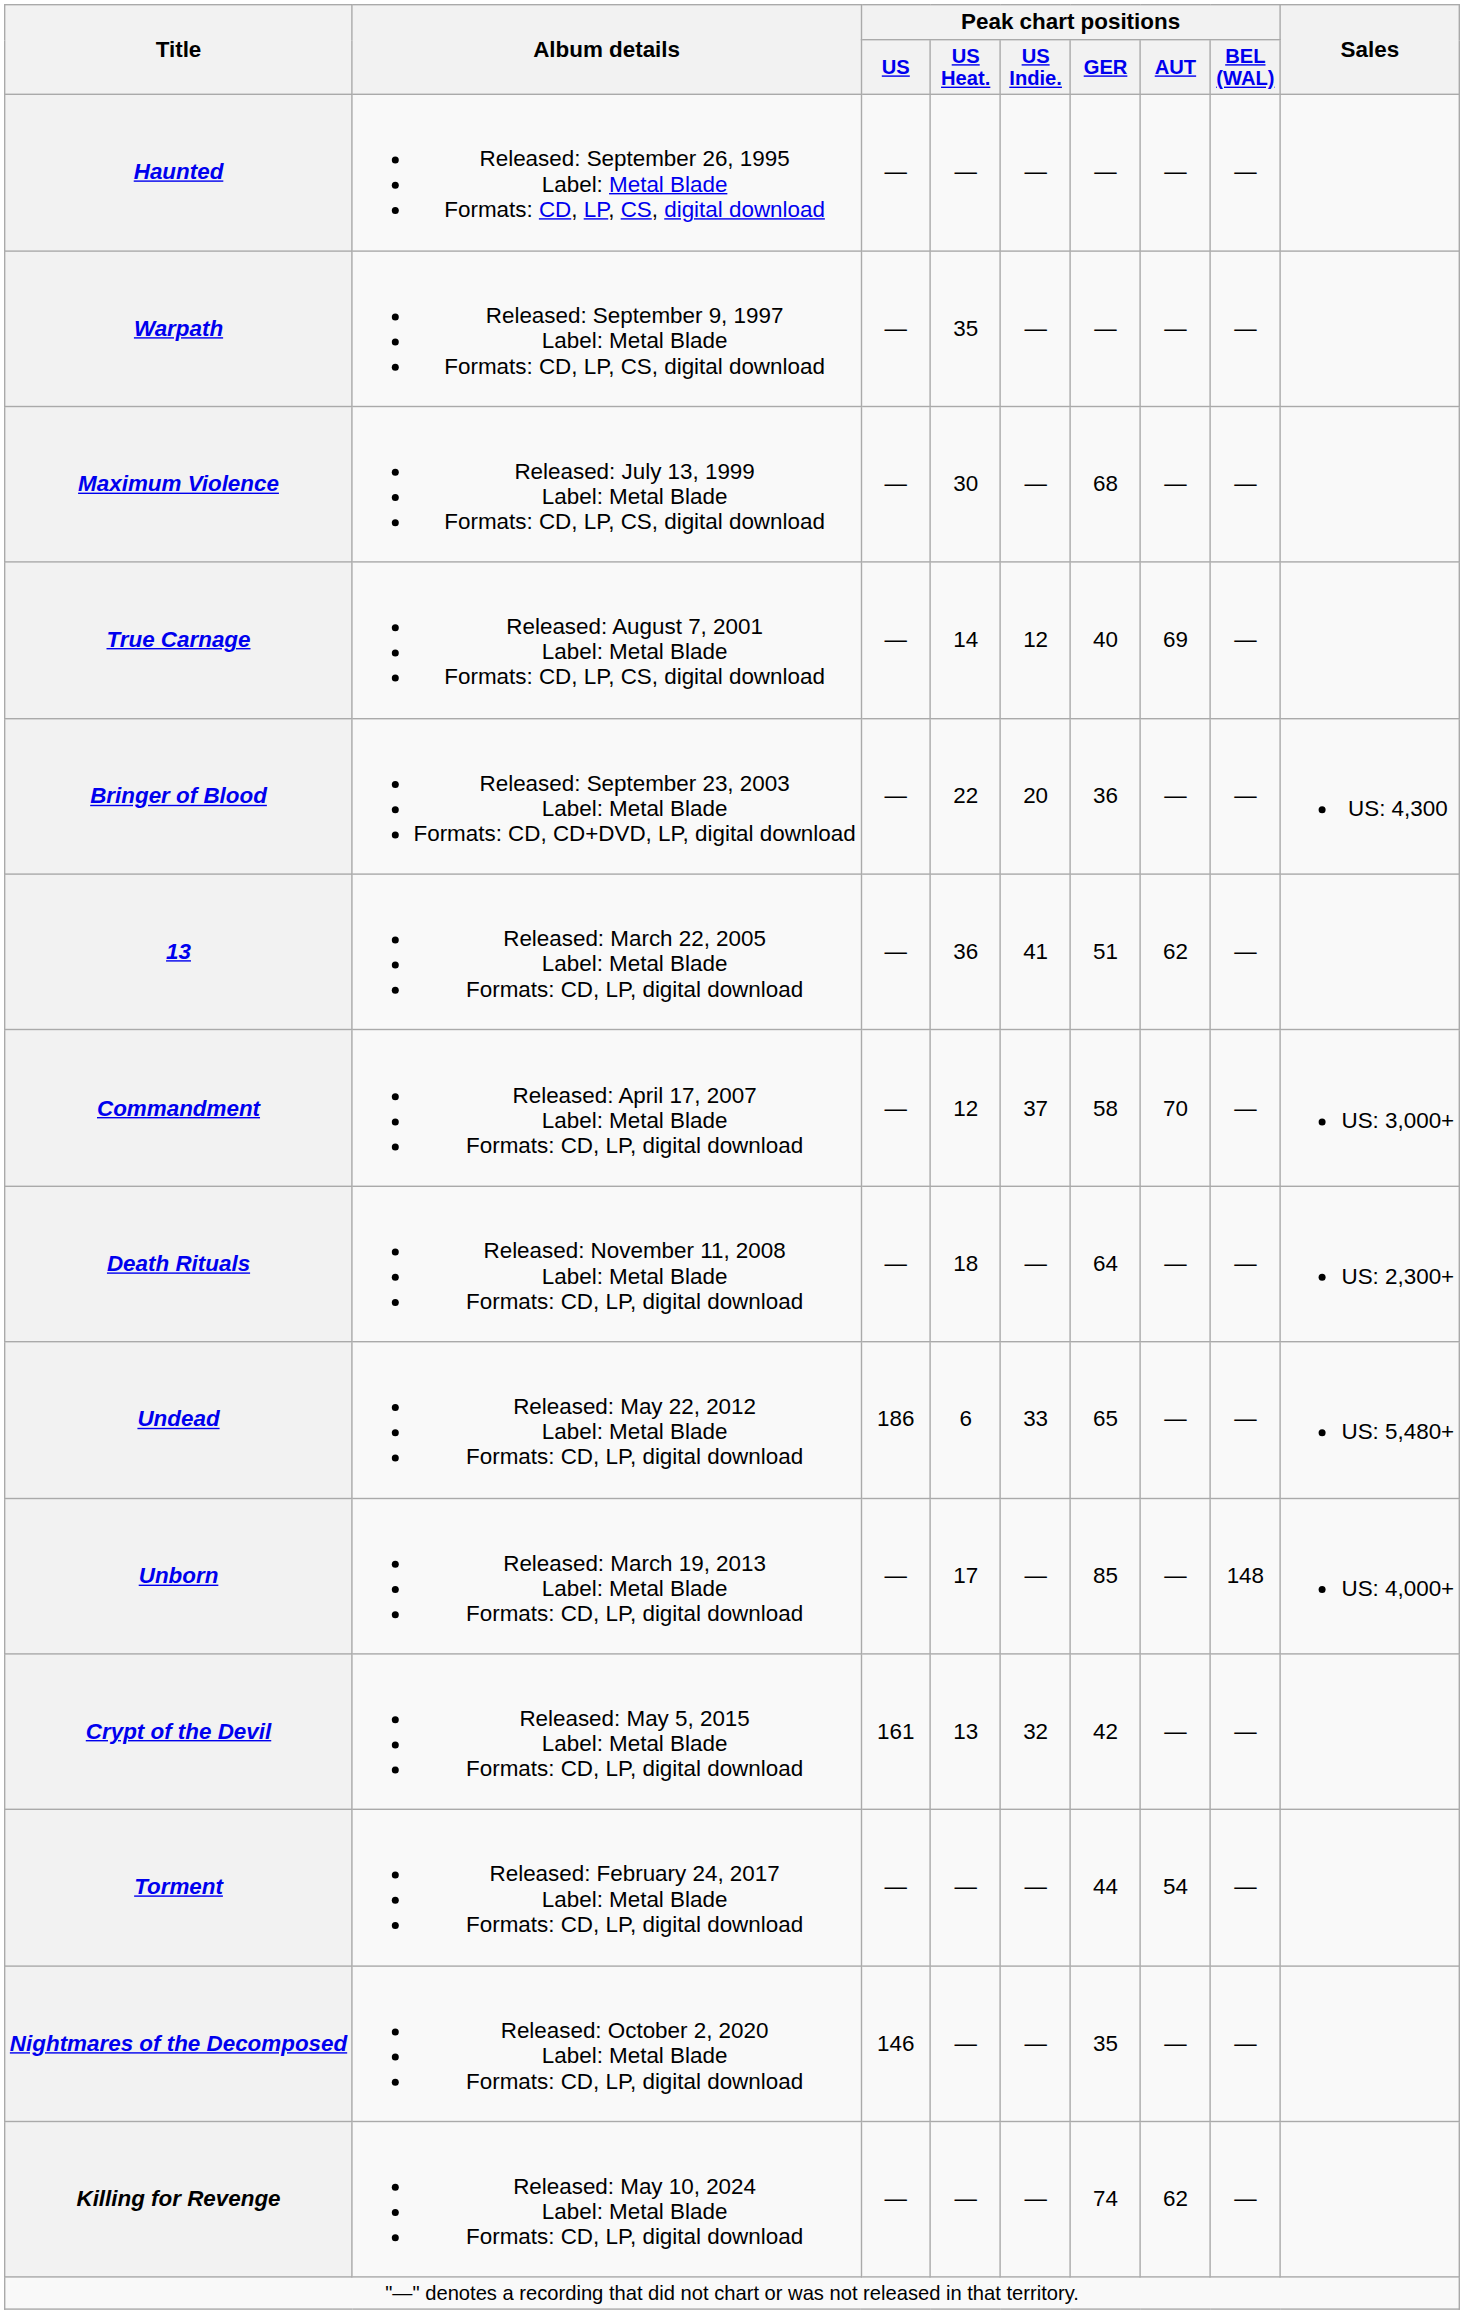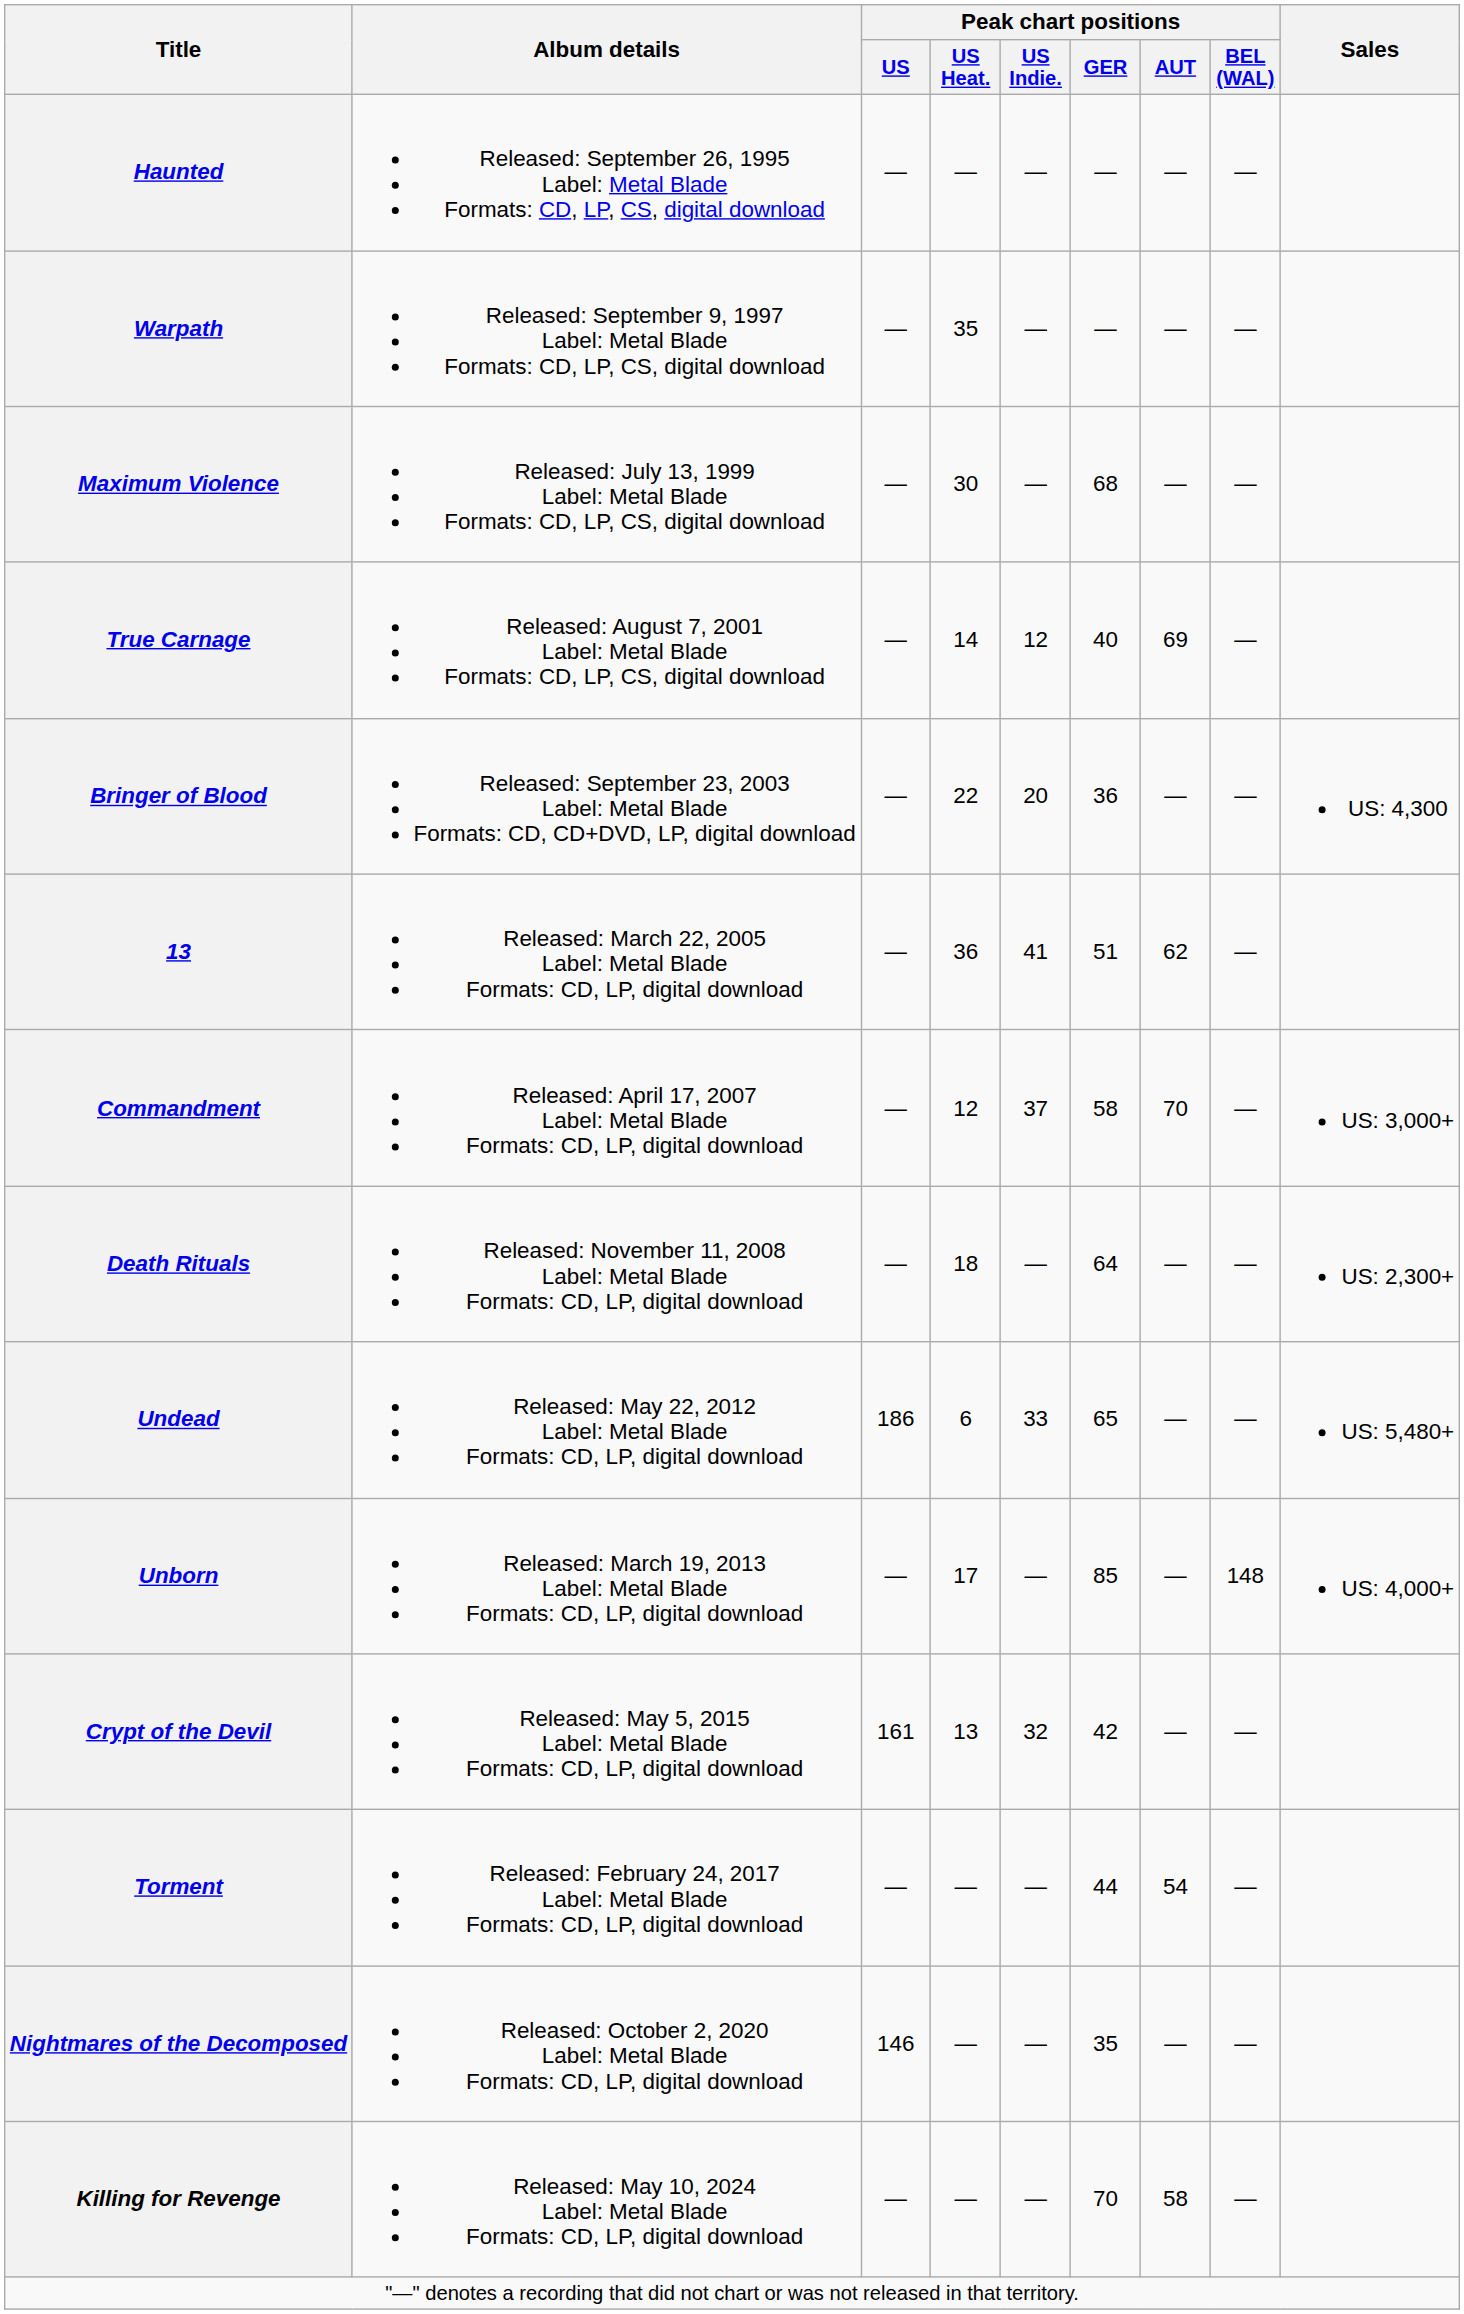Killing for Revenge | Peak chart positions / GER: 74 -> 70
Killing for Revenge | Peak chart positions / AUT: 62 -> 58
